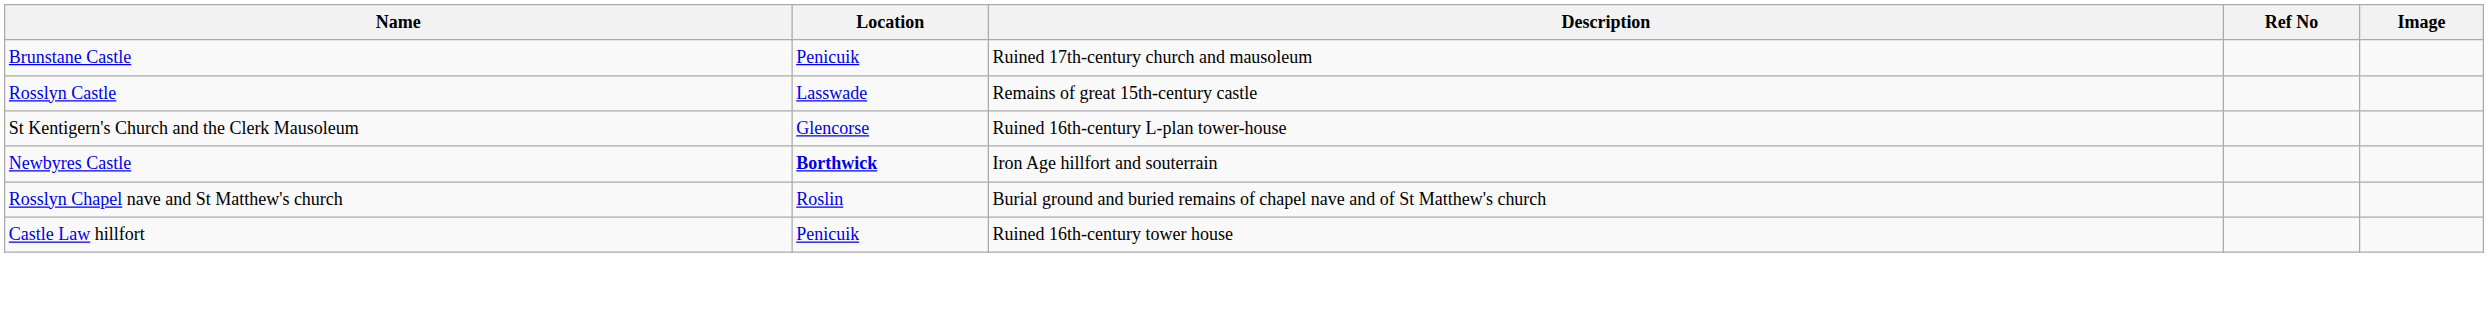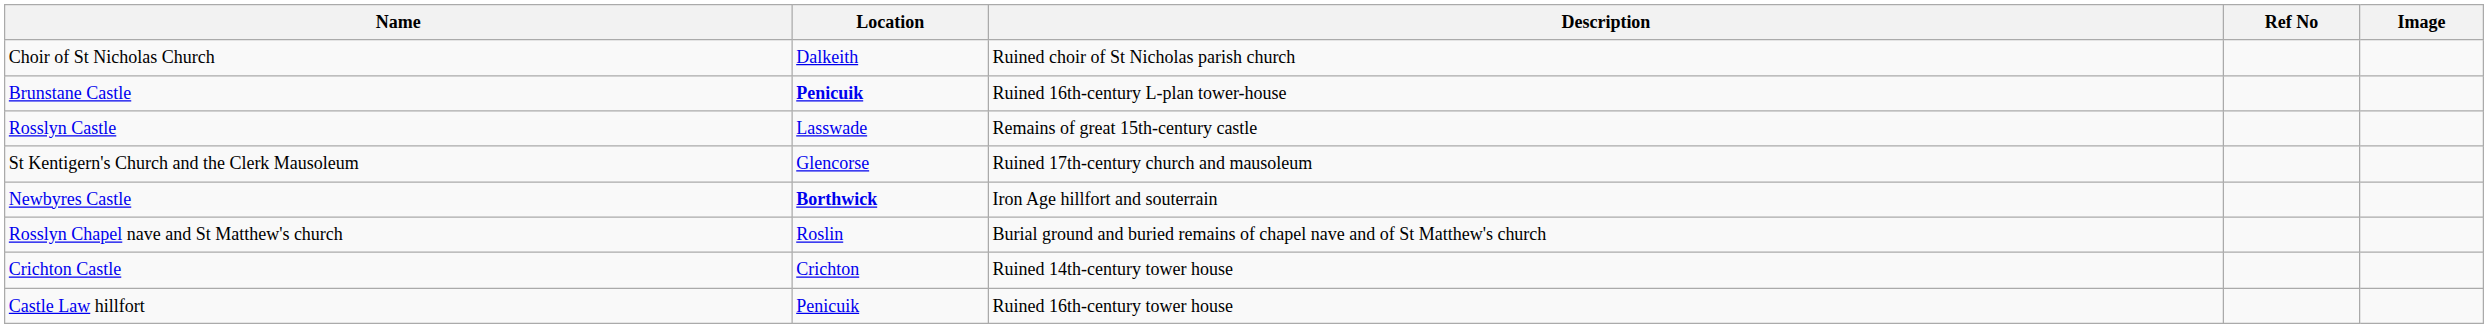+ row: Choir of St Nicholas Church | Dalkeith | Ruined choir of St Nicholas parish church
Brunstane Castle | Location: normal -> bold
Brunstane Castle | Description: Ruined 17th-century church and mausoleum -> Ruined 16th-century L-plan tower-house
St Kentigern's Church and the Clerk Mausoleum | Description: Ruined 16th-century L-plan tower-house -> Ruined 17th-century church and mausoleum
+ row: Crichton Castle | Crichton | Ruined 14th-century tower house
